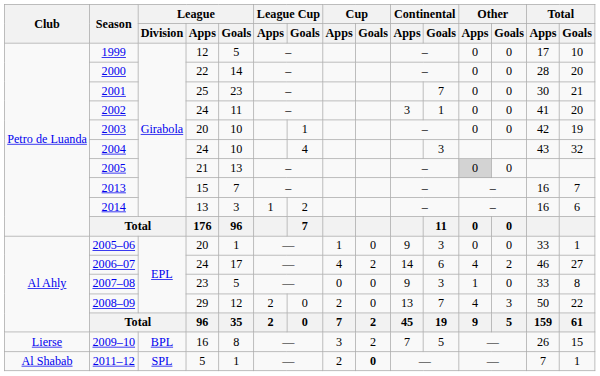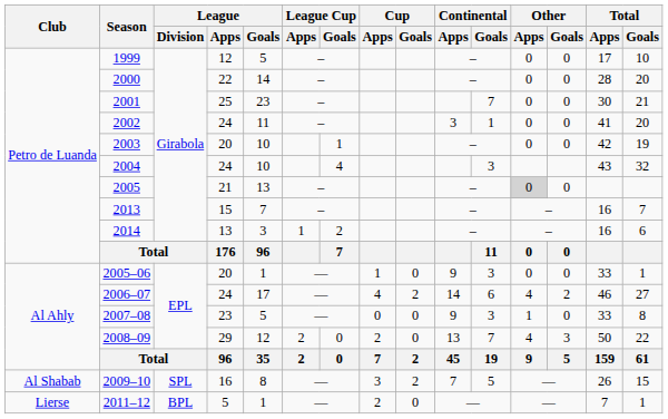2009–10 | Club: Lierse -> Al Shabab
2009–10 | League / Division: BPL -> SPL
2011–12 | Club: Al Shabab -> Lierse
2011–12 | League / Division: SPL -> BPL
2011–12 | Cup / Goals: bold -> normal
